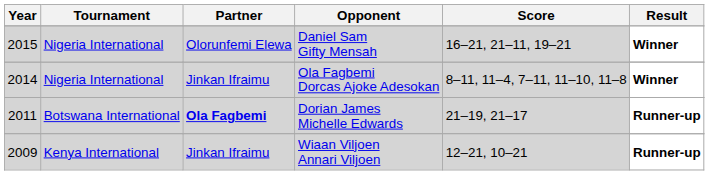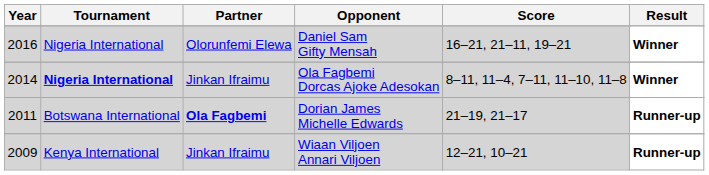Daniel Sam Gifty Mensah | Year: 2015 -> 2016
Ola Fagbemi Dorcas Ajoke Adesokan | Tournament: normal -> bold
